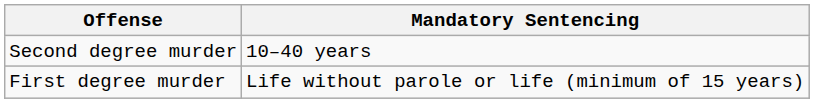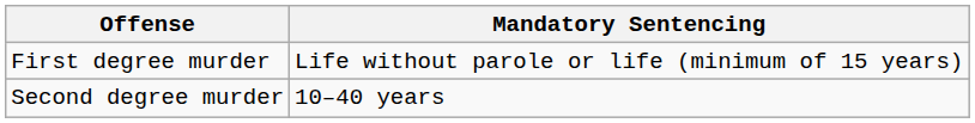rows swapped: Second degree murder <-> First degree murder
